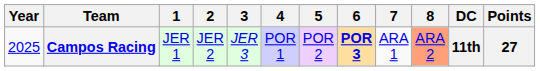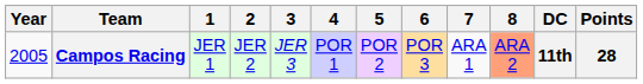Campos Racing | Year: 2025 -> 2005
Campos Racing | 6: bold -> normal
Campos Racing | Points: 27 -> 28
